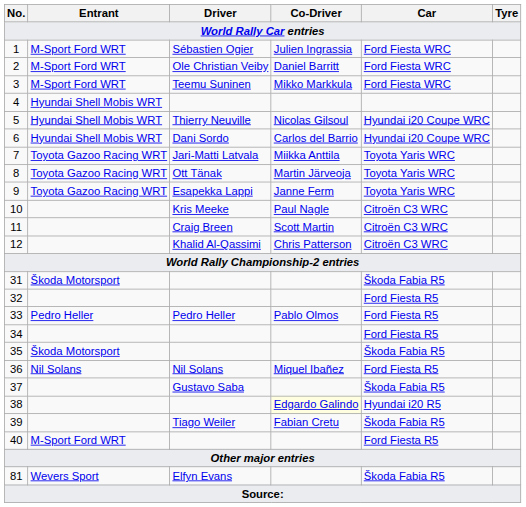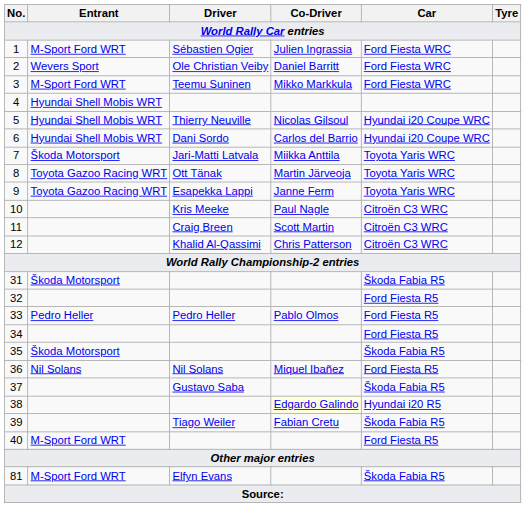2 | Entrant: M-Sport Ford WRT -> Wevers Sport
7 | Entrant: Toyota Gazoo Racing WRT -> Škoda Motorsport
81 | Entrant: Wevers Sport -> M-Sport Ford WRT
